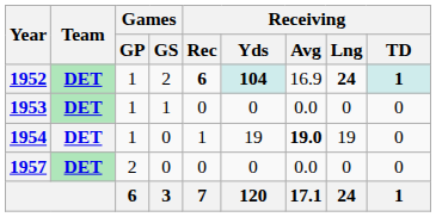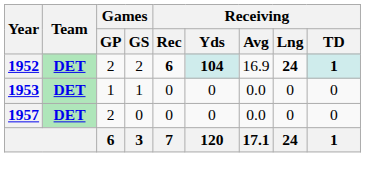1952 | Games / GP: 1 -> 2
- row: 1954 | DET | 1 | 0 | 1 | 19 | 19.0 | 19 | 0
